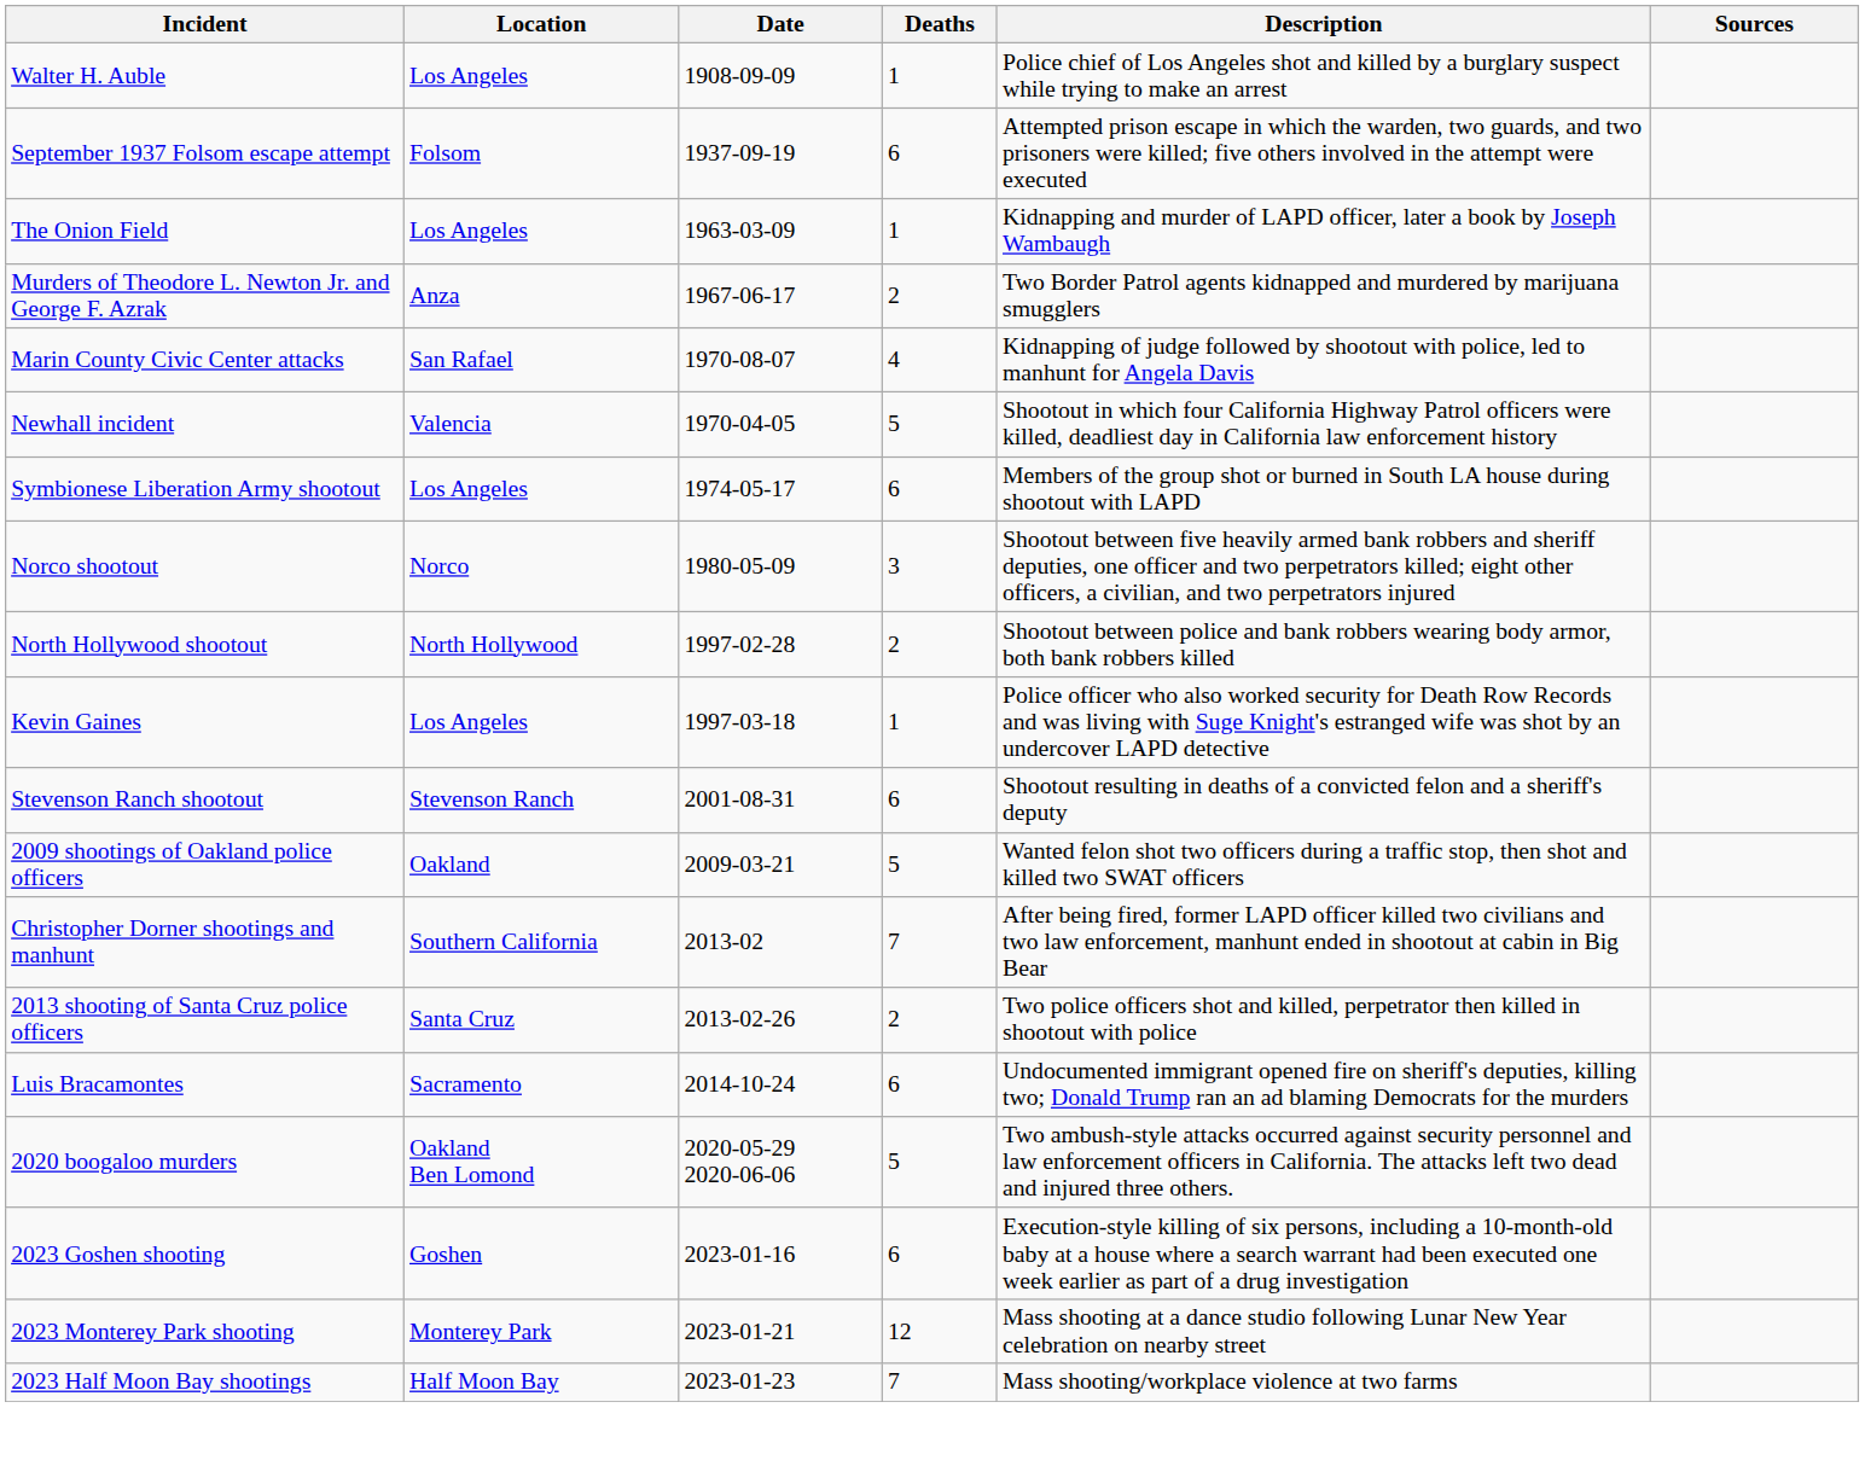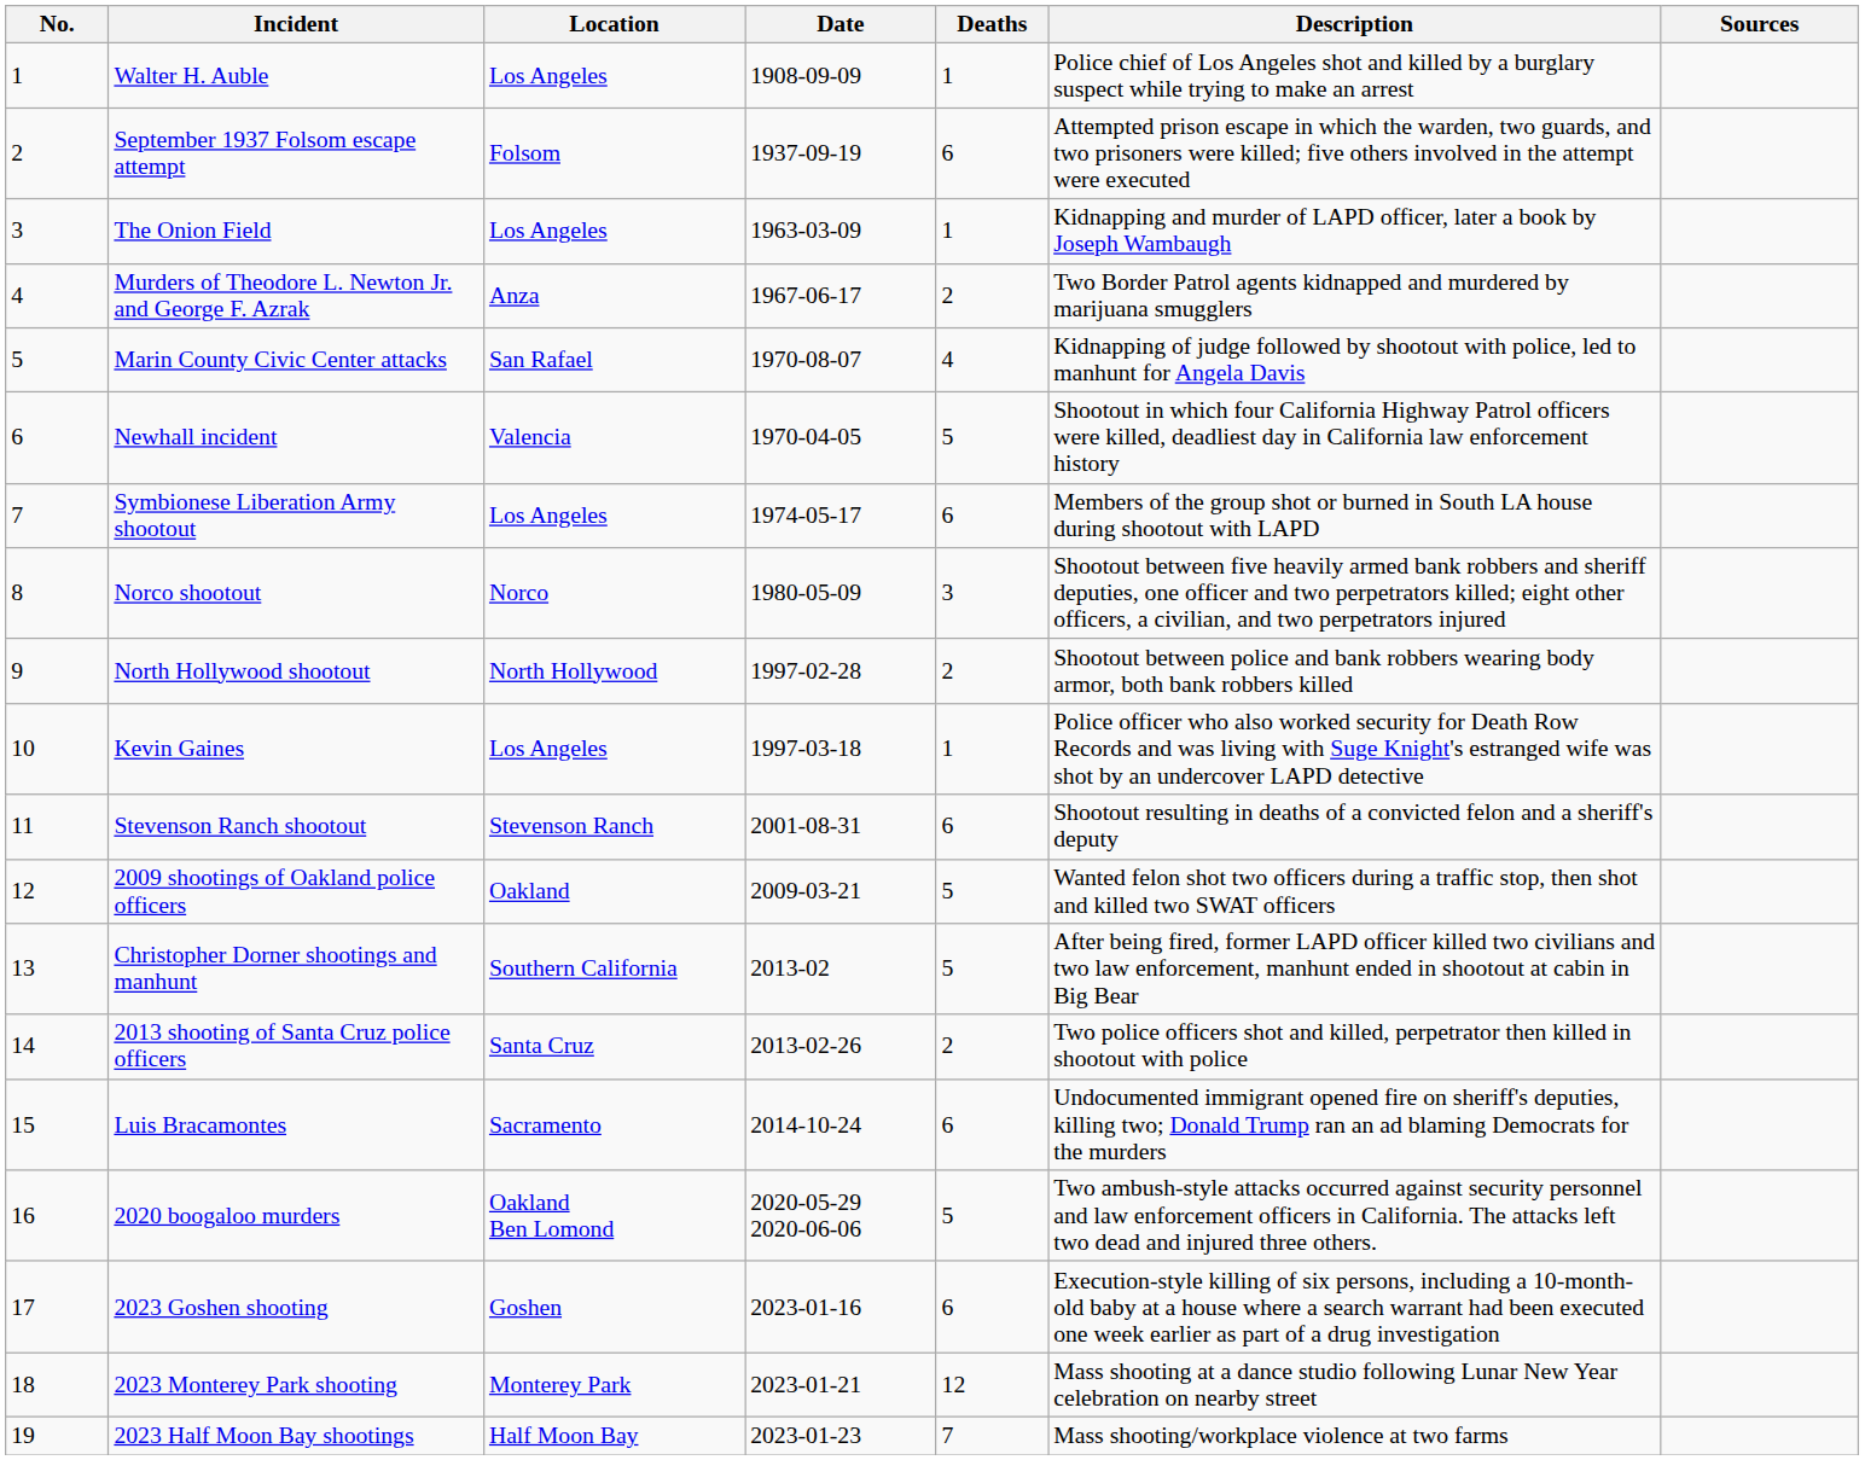+ column: No. | 1 | 2 | 3 | 4 | 5 | 6 | 7 | 8 | 9 | 10 | 11 | 12 | 13 | 14 | 15 | 16 | 17 | 18 | 19
Christopher Dorner shootings and manhunt | Deaths: 7 -> 5
